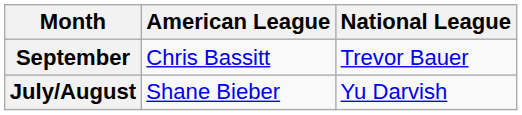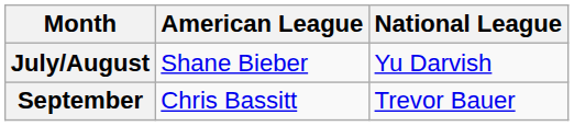rows swapped: July/August <-> September
